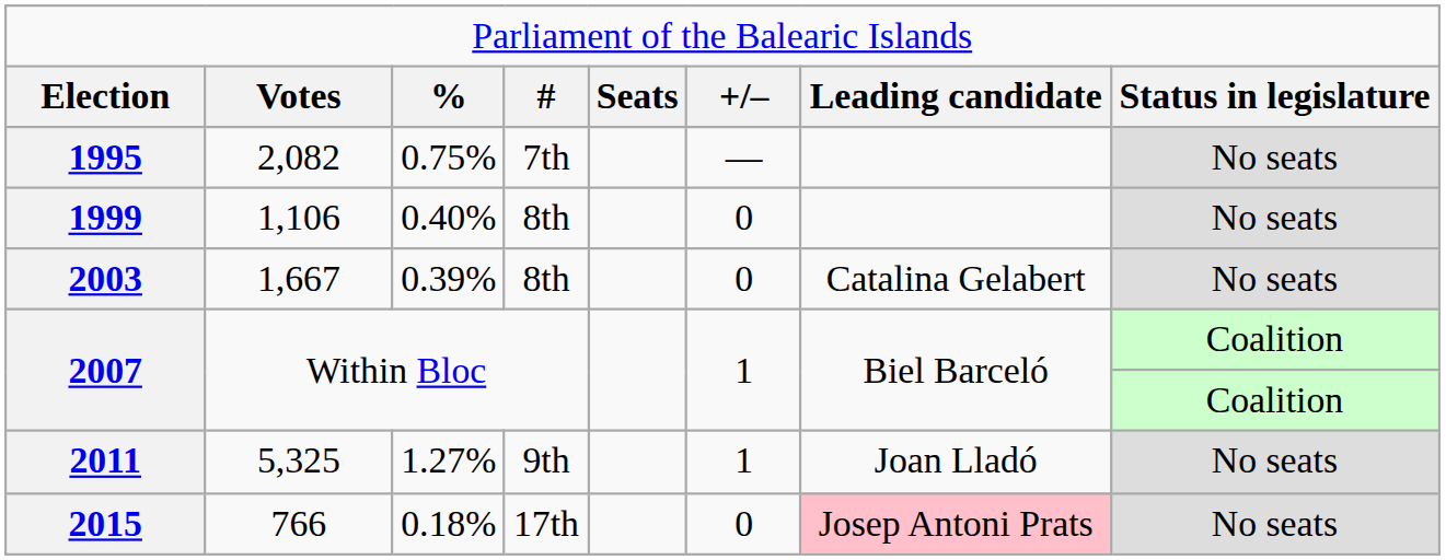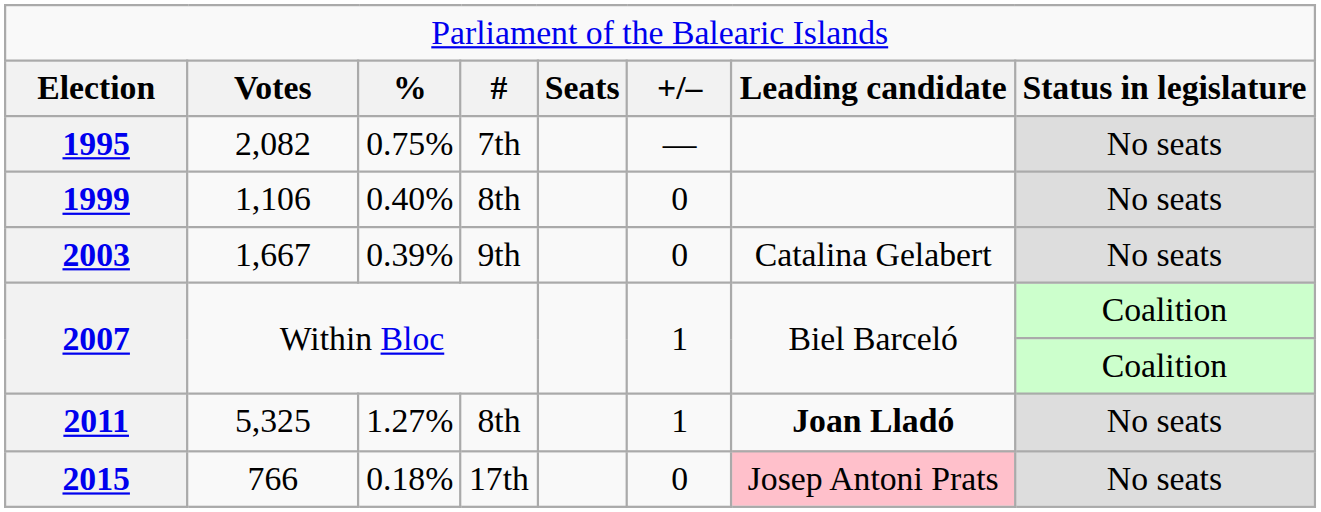2003 | column 4: 8th -> 9th
2011 | column 4: 9th -> 8th
2011 | column 7: normal -> bold
